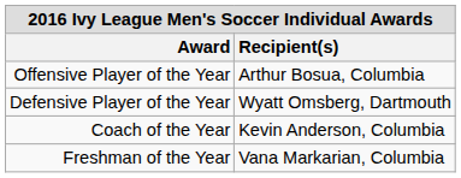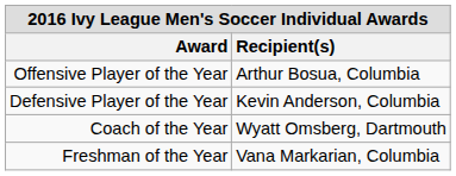Defensive Player of the Year | Recipient(s): Wyatt Omsberg, Dartmouth -> Kevin Anderson, Columbia
Coach of the Year | Recipient(s): Kevin Anderson, Columbia -> Wyatt Omsberg, Dartmouth
